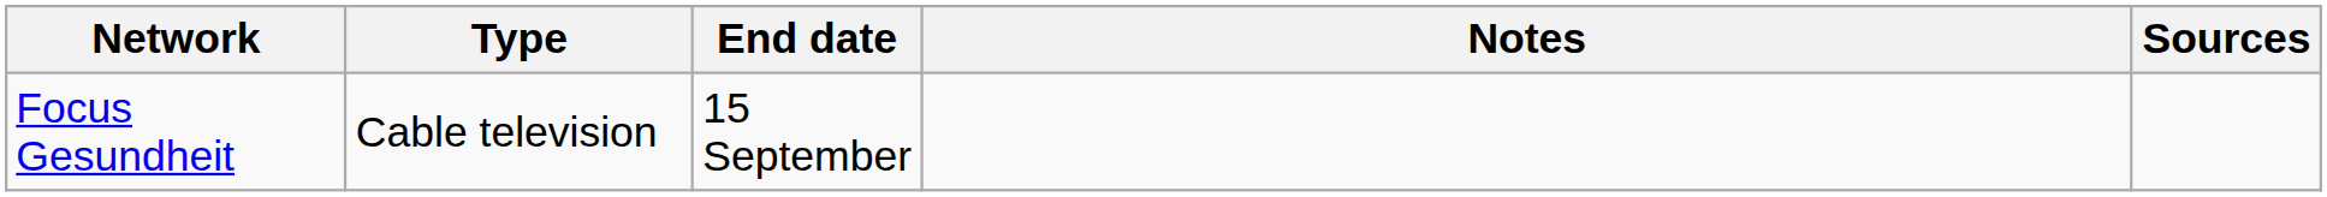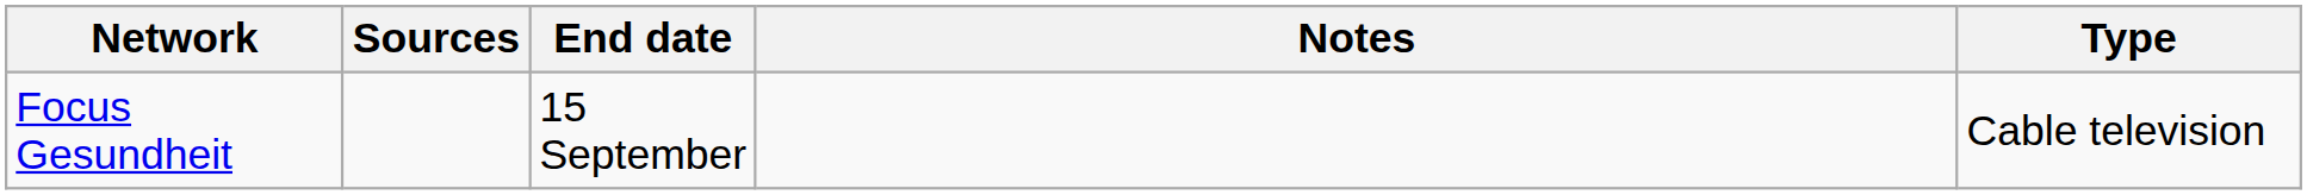columns swapped: Type <-> Sources
